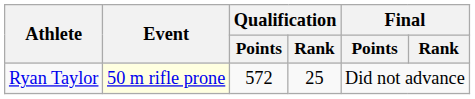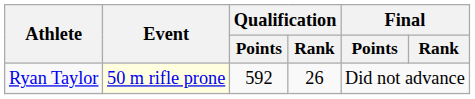Ryan Taylor | Qualification / Points: 572 -> 592
Ryan Taylor | Qualification / Rank: 25 -> 26
